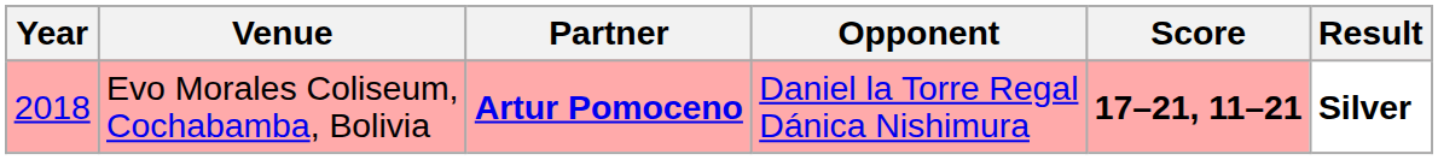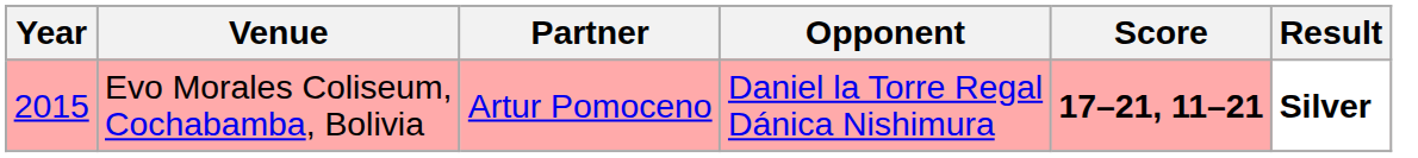Evo Morales Coliseum, Cochabamba, Bolivia | Year: 2018 -> 2015
Evo Morales Coliseum, Cochabamba, Bolivia | Partner: bold -> normal
